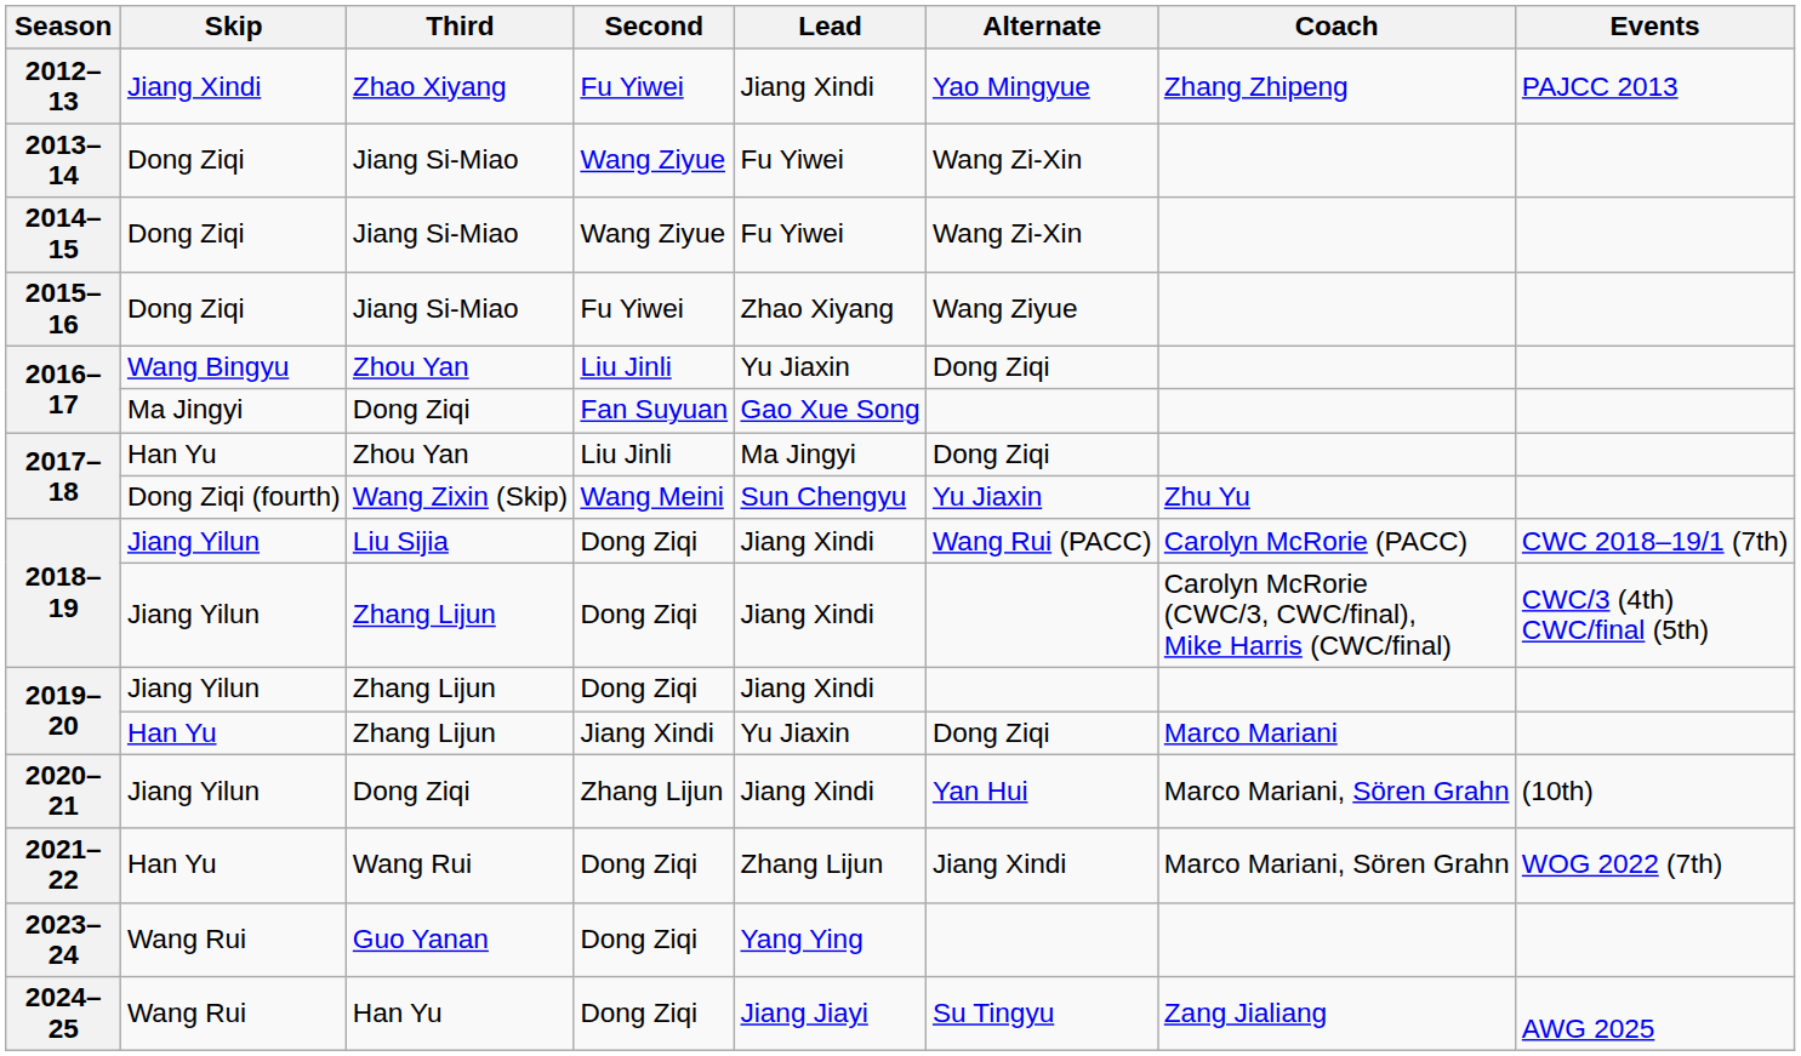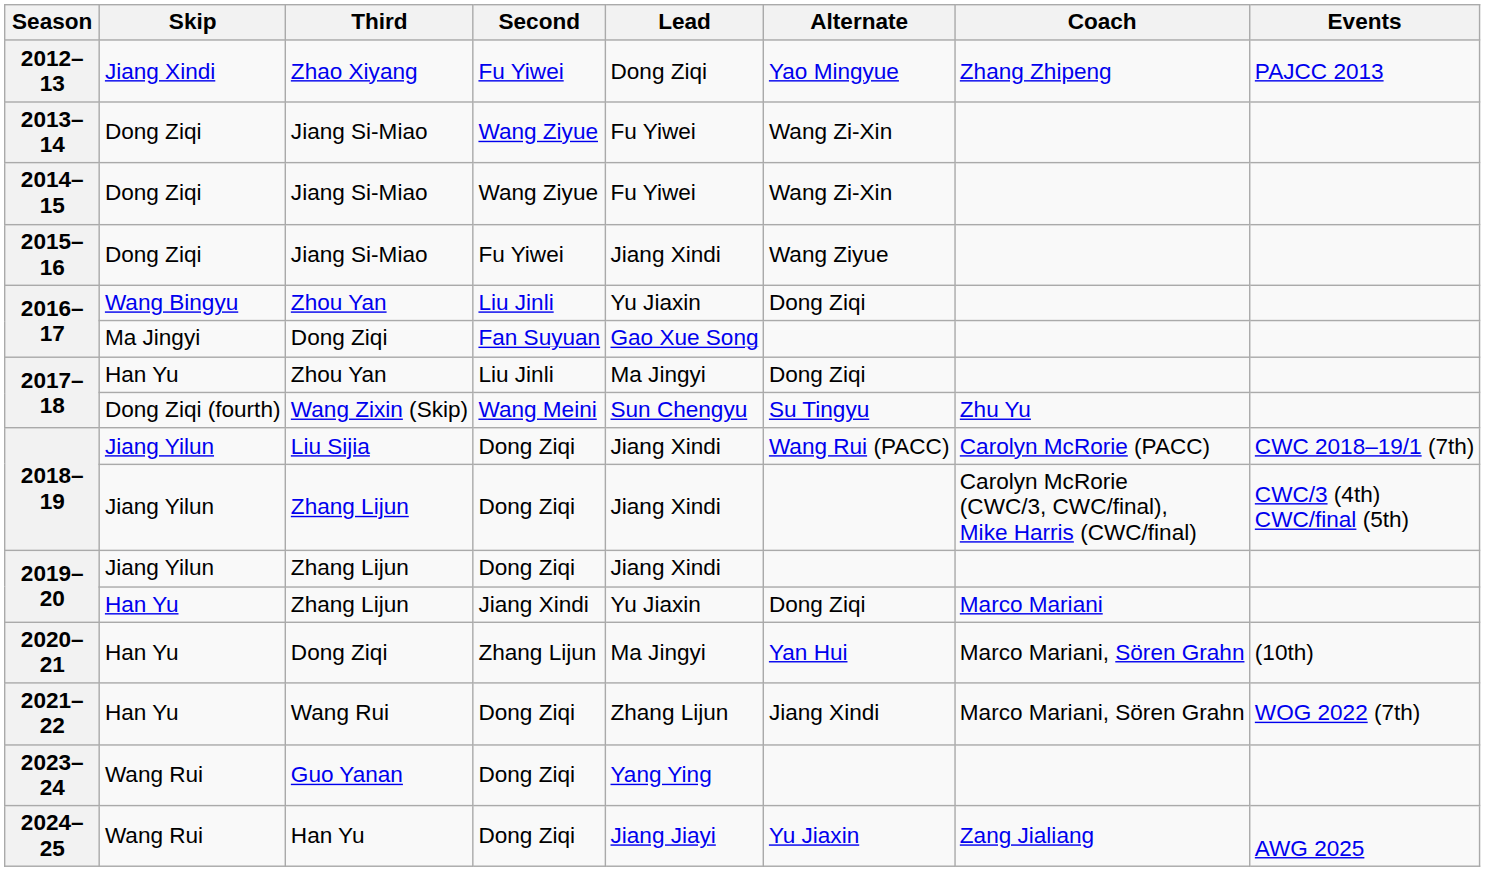2012–13 | Lead: Jiang Xindi -> Dong Ziqi
2015–16 | Lead: Zhao Xiyang -> Jiang Xindi
2017–18 / Wang Zixin (Skip) | Alternate: Yu Jiaxin -> Su Tingyu
2020–21 | Skip: Jiang Yilun -> Han Yu
2020–21 | Lead: Jiang Xindi -> Ma Jingyi
2024–25 | Alternate: Su Tingyu -> Yu Jiaxin
